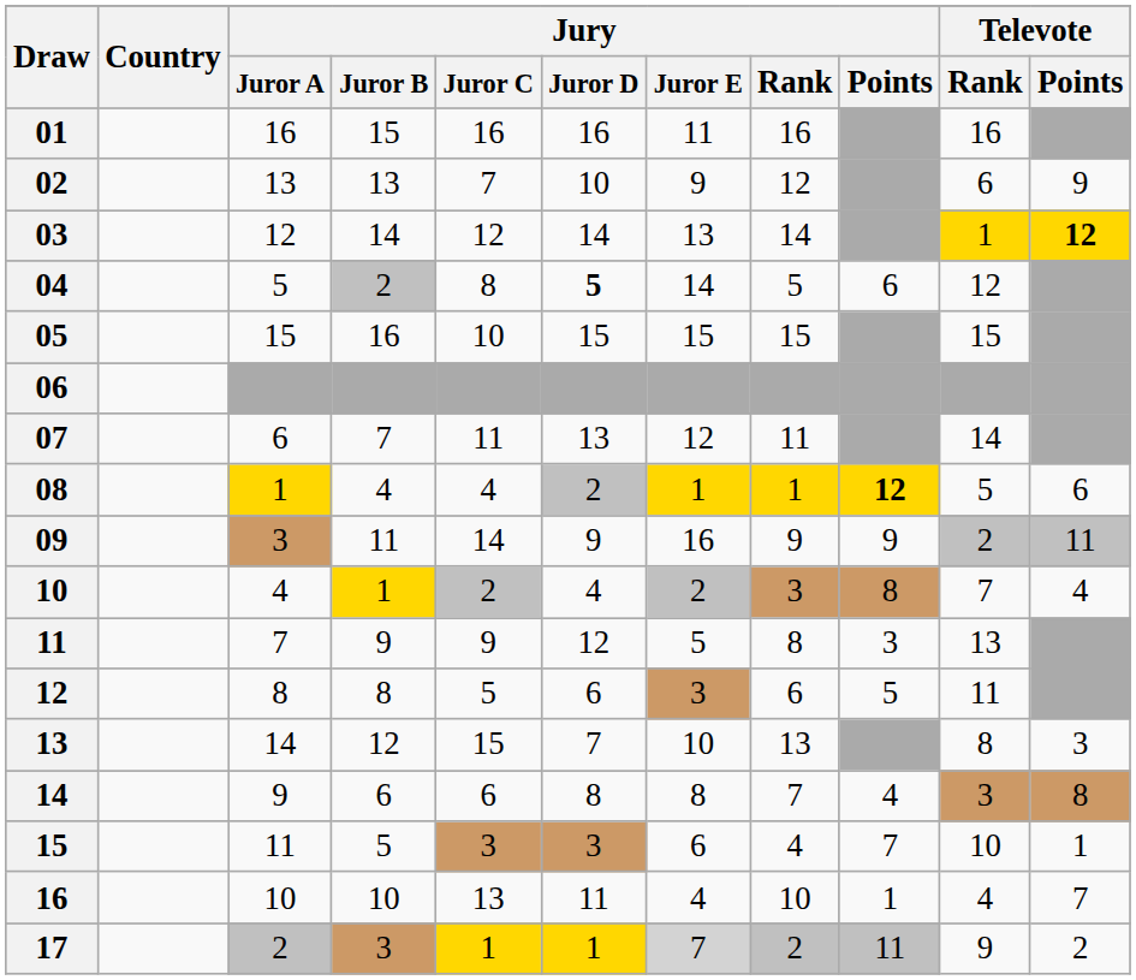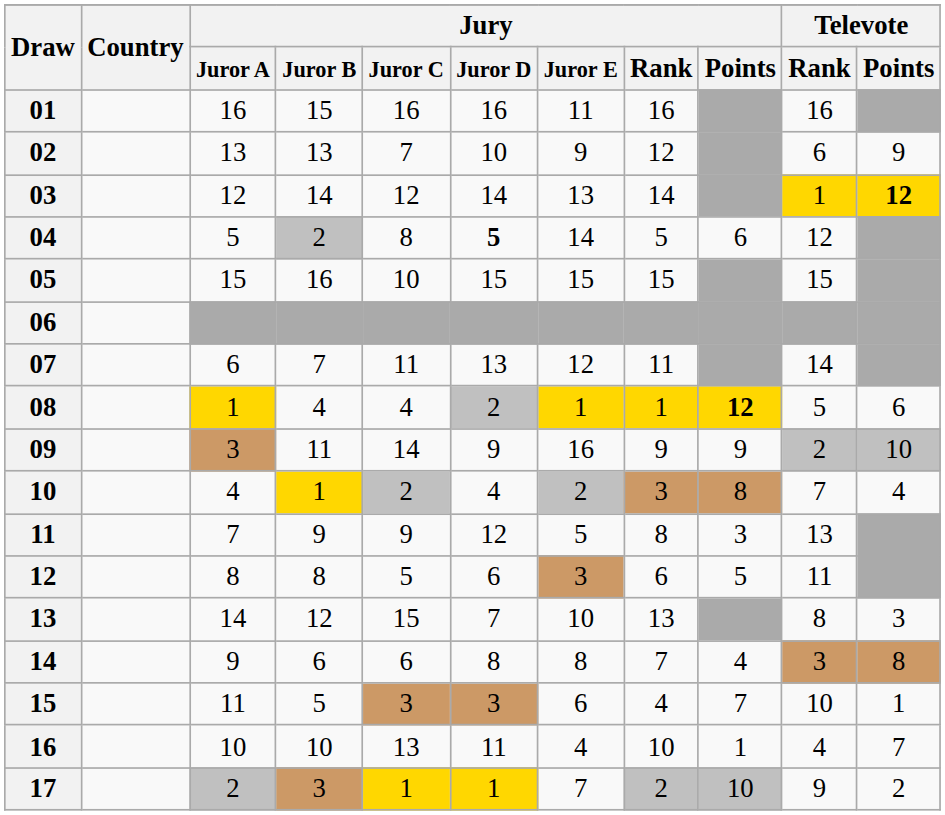09 | Televote / Points: 11 -> 10
17 | Jury / Juror E: lightgrey background -> no background
17 | Jury / Points: 11 -> 10
